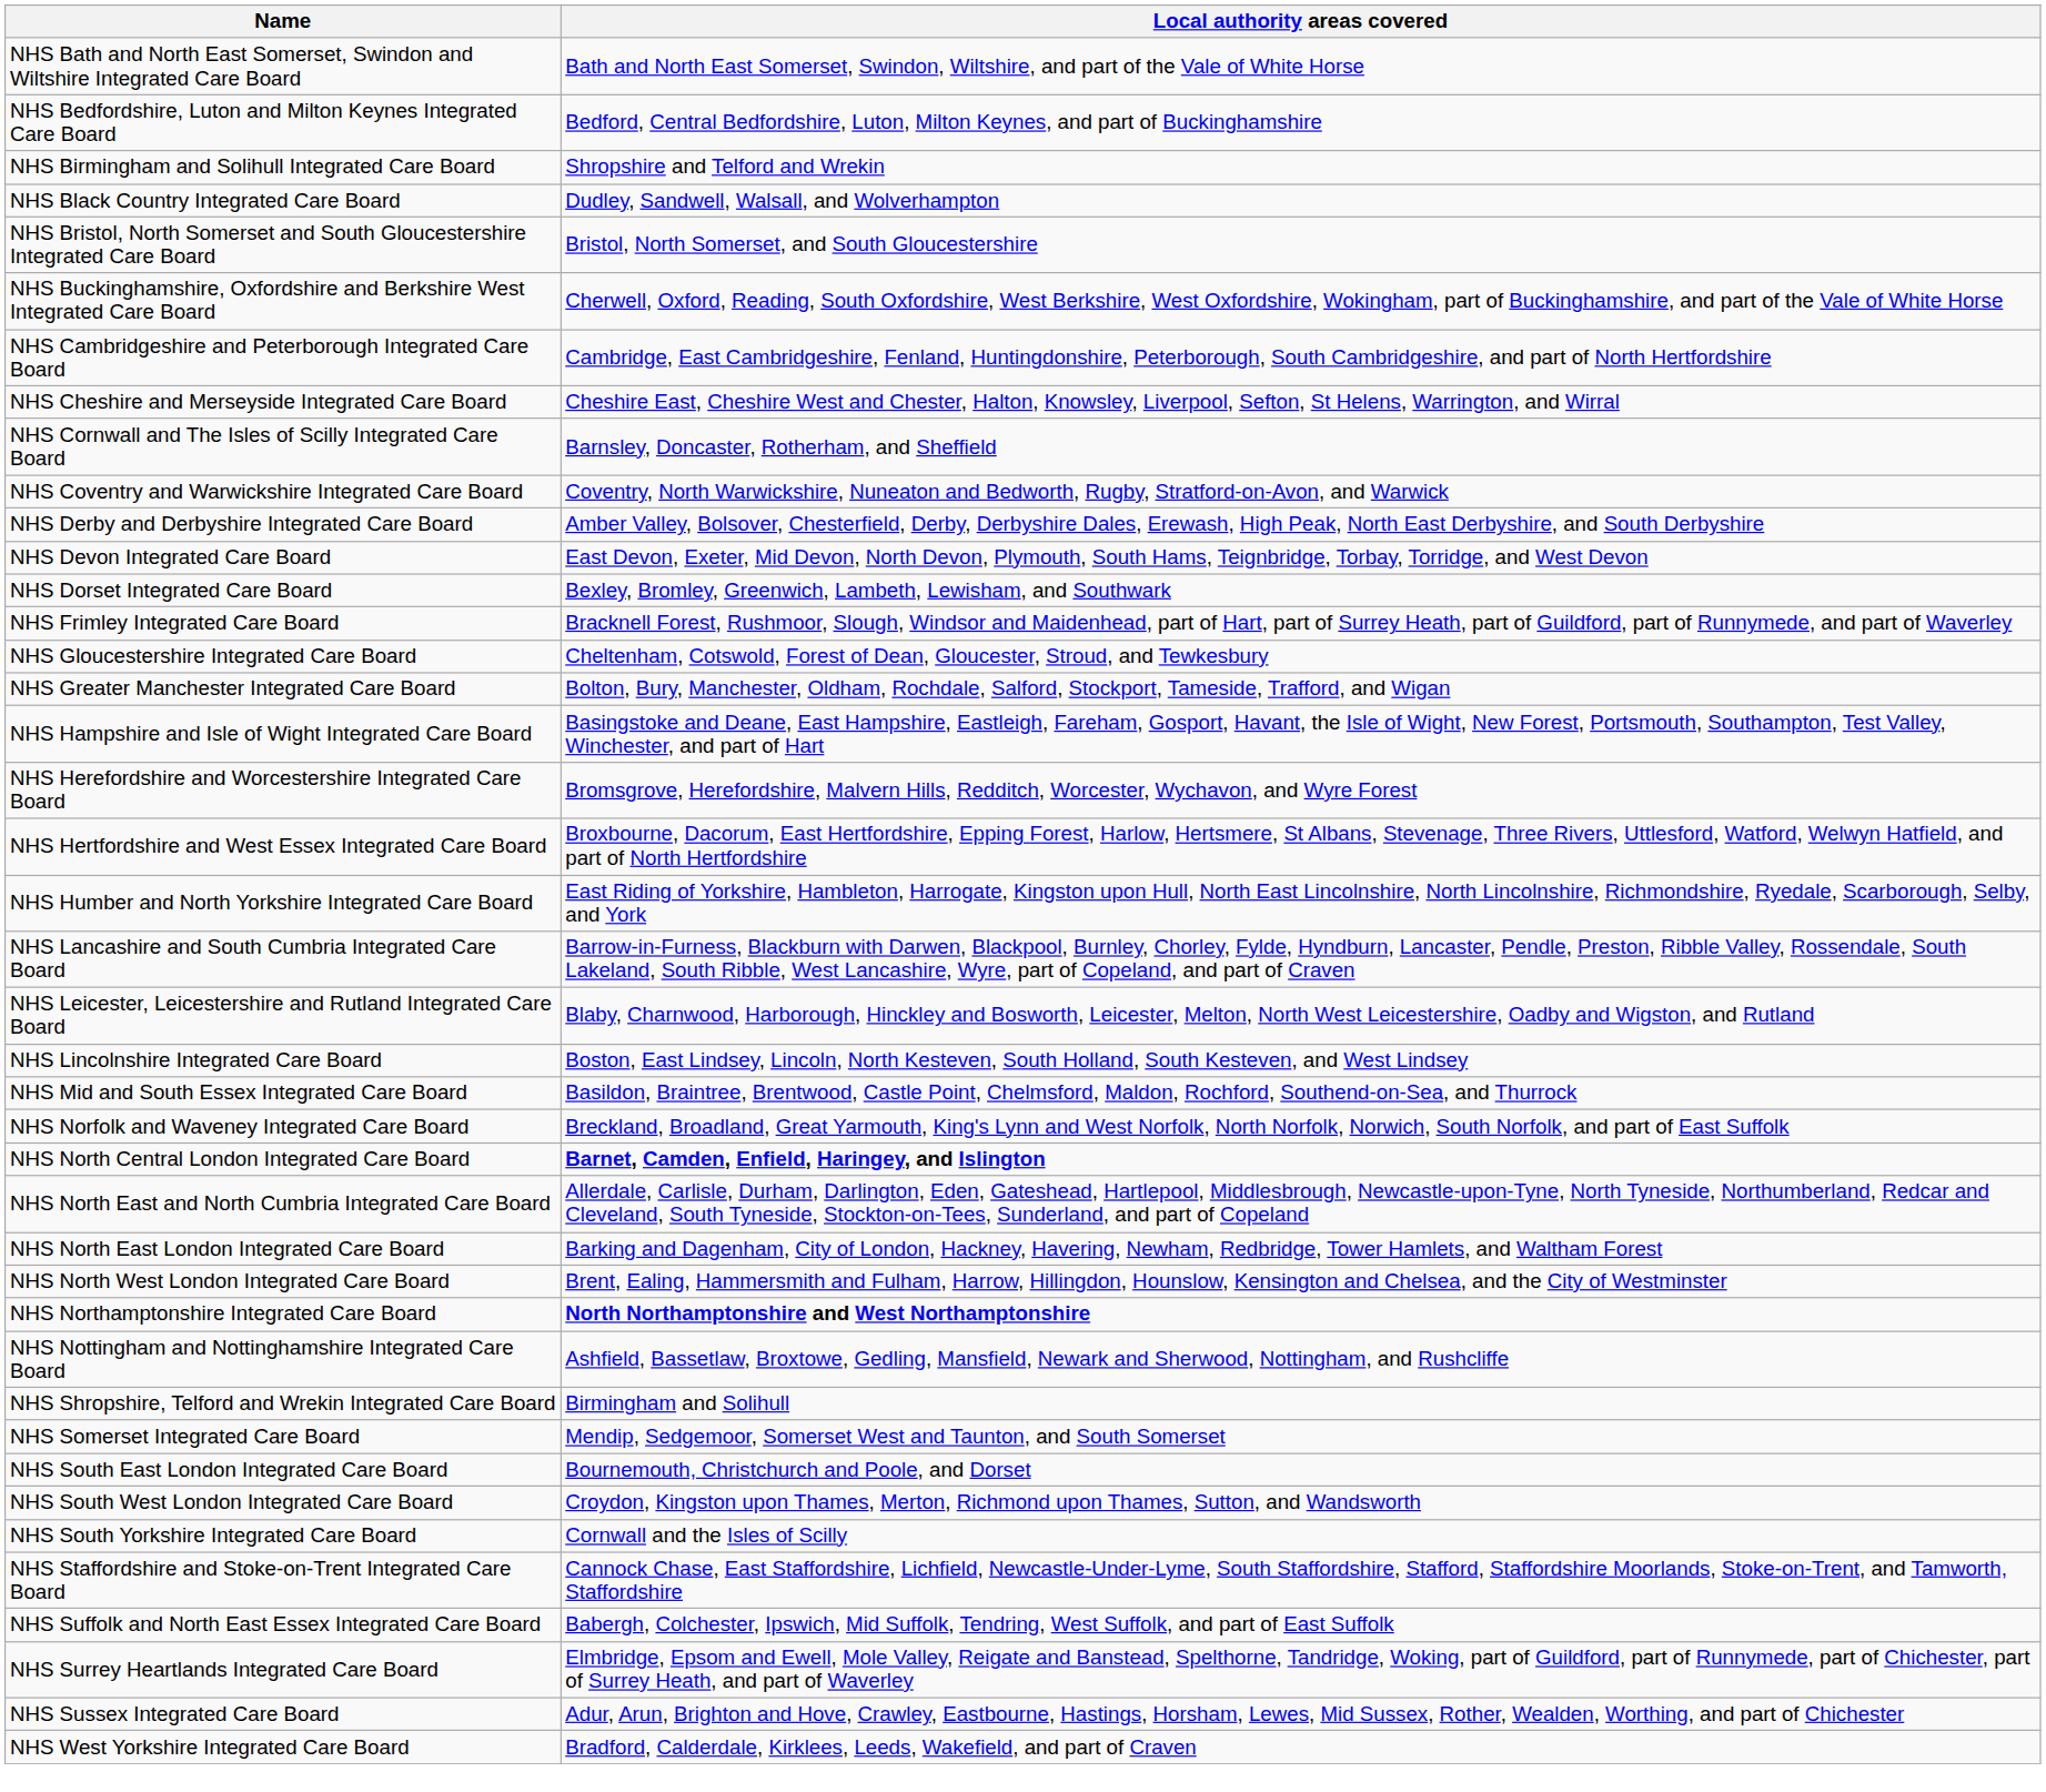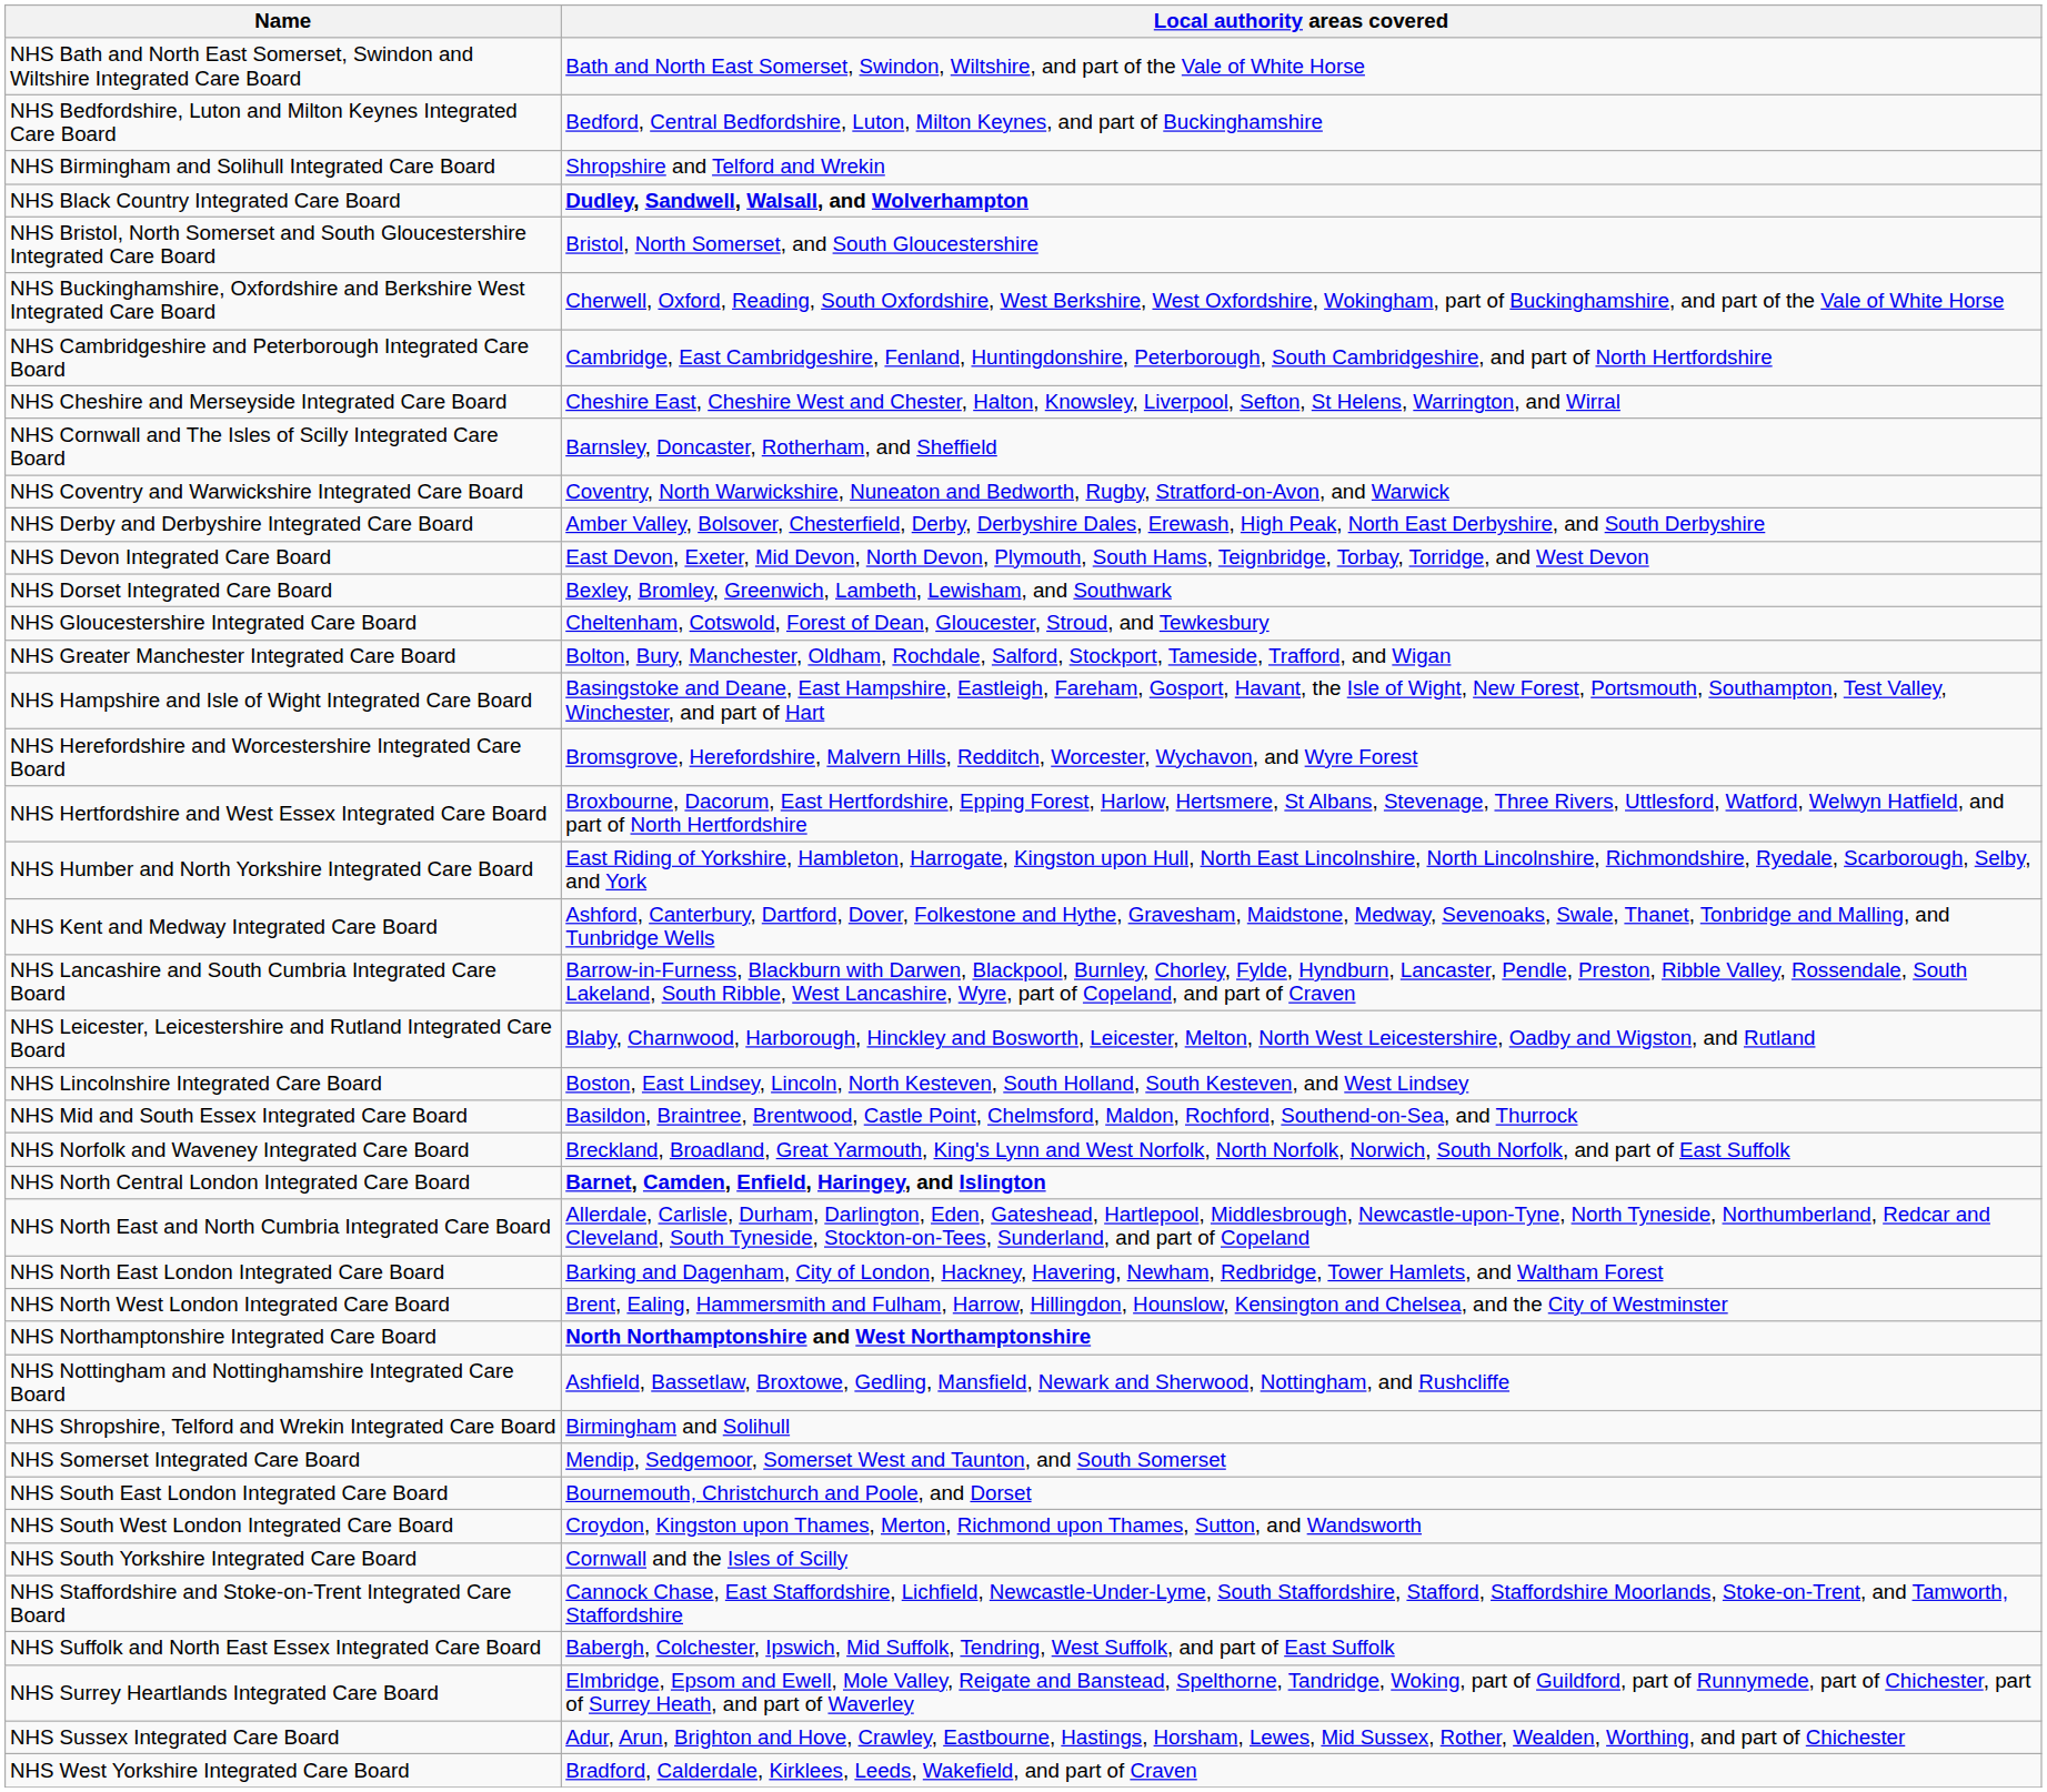NHS Black Country Integrated Care Board | Local authority areas covered: normal -> bold
- row: NHS Frimley Integrated Care Board | Bracknell Forest, Rushmoor, Slough, Windsor and Maidenhead, part of Hart, part of Surrey Heath, part of Guildford, part of Runnymede, and part of Waverley
+ row: NHS Kent and Medway Integrated Care Board | Ashford, Canterbury, Dartford, Dover, Folkestone and Hythe, Gravesham, Maidstone, Medway, Sevenoaks, Swale, Thanet, Tonbridge and Malling, and Tunbridge Wells
